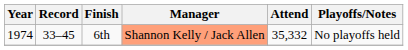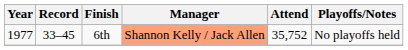6th | Year: 1974 -> 1977
6th | Attend: 35,332 -> 35,752
